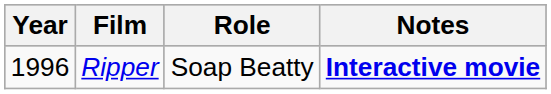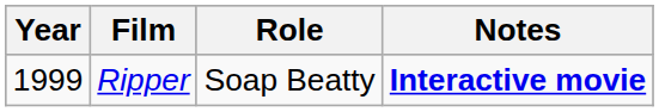Ripper | Year: 1996 -> 1999
